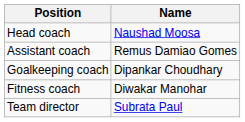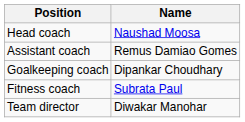Fitness coach | Name: Diwakar Manohar -> Subrata Paul
Team director | Name: Subrata Paul -> Diwakar Manohar
